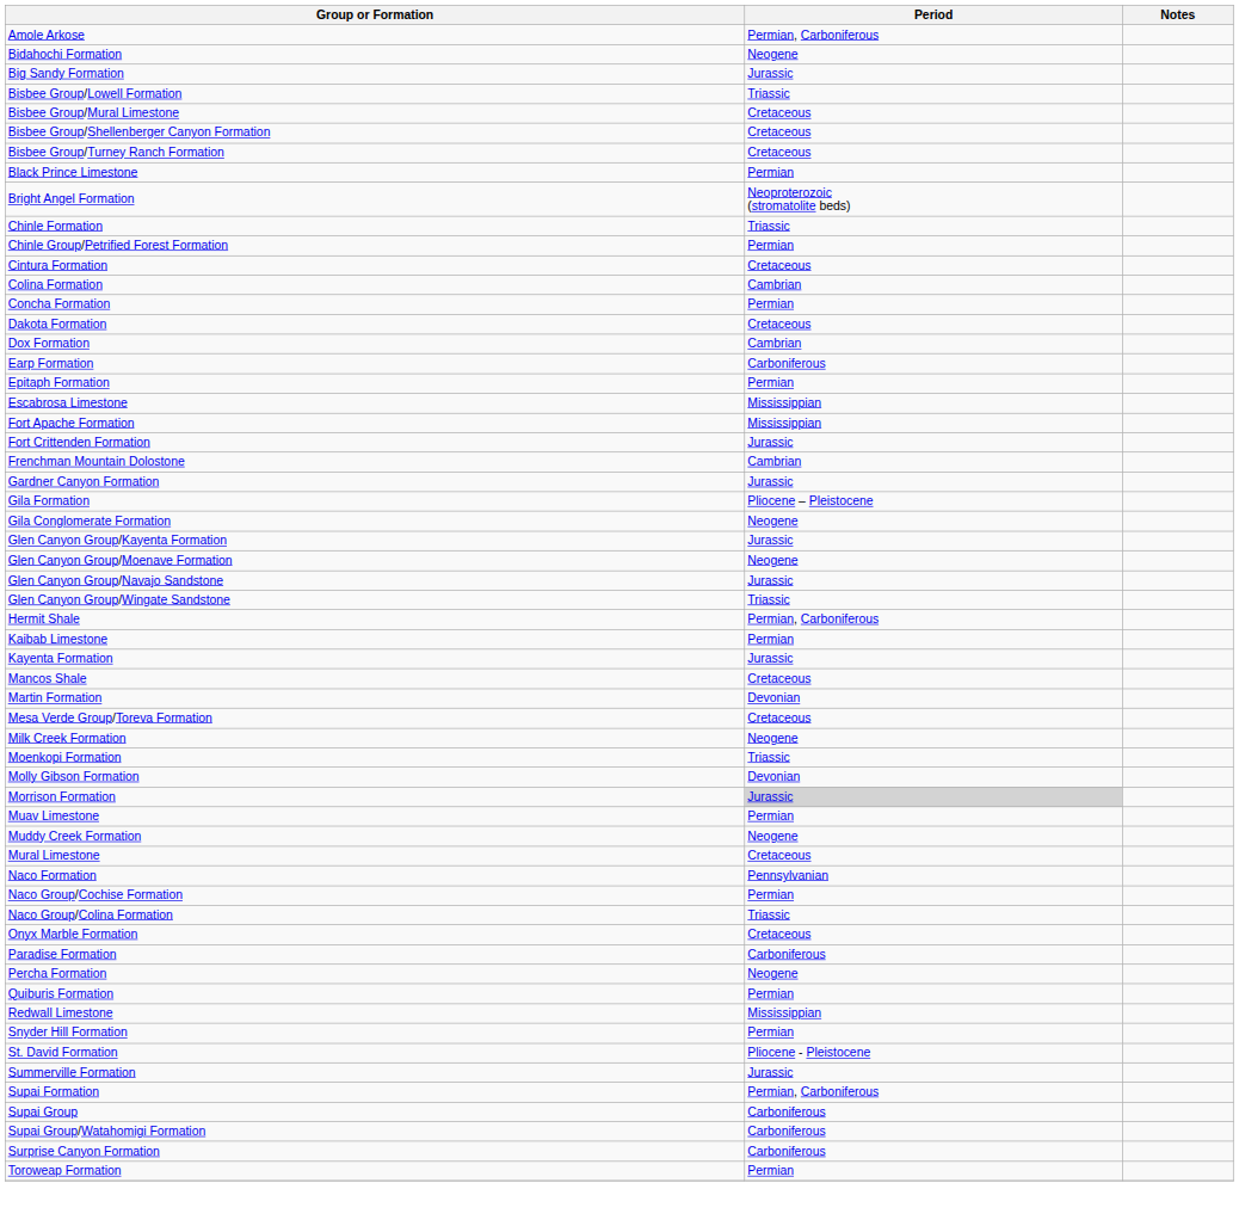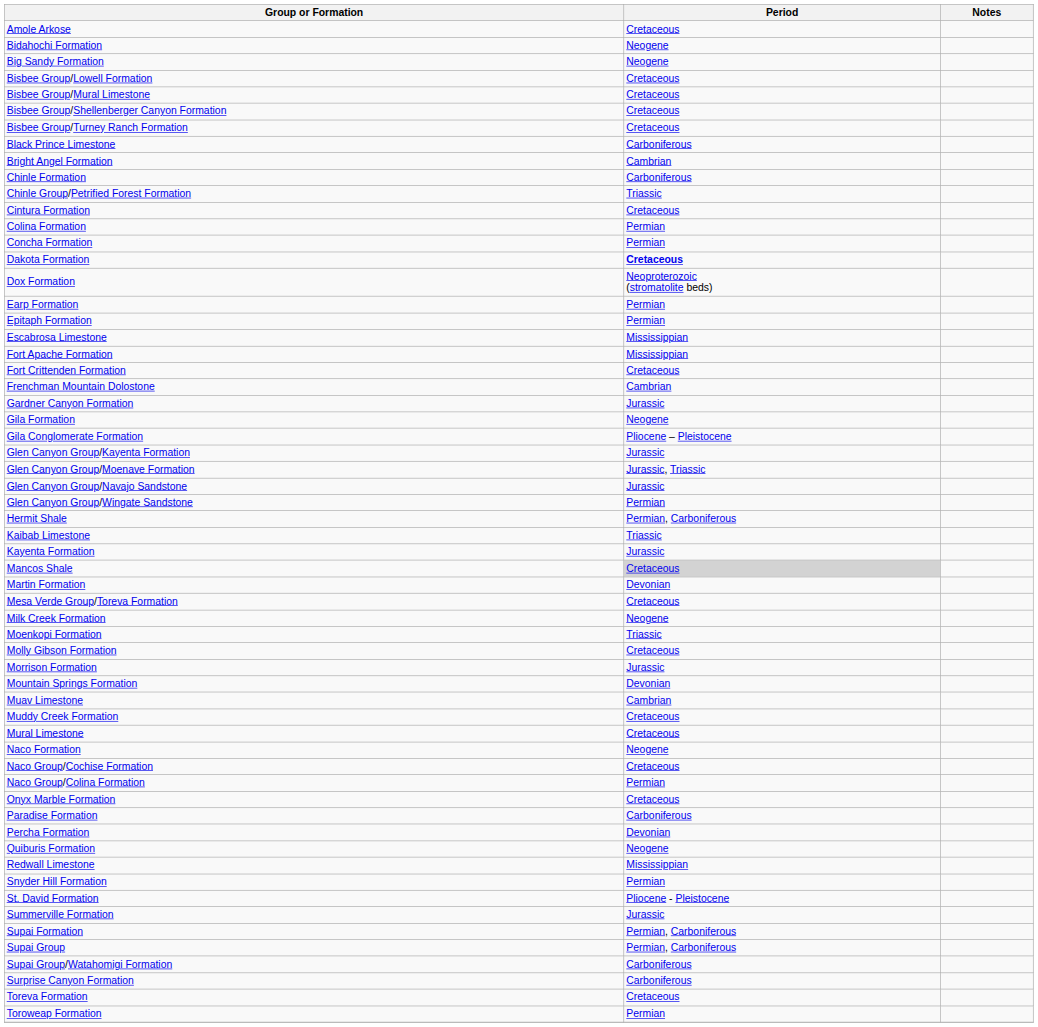Amole Arkose | Period: Permian, Carboniferous -> Cretaceous
Big Sandy Formation | Period: Jurassic -> Neogene
Bisbee Group/Lowell Formation | Period: Triassic -> Cretaceous
Black Prince Limestone | Period: Permian -> Carboniferous
Bright Angel Formation | Period: Neoproterozoic (stromatolite beds) -> Cambrian
Chinle Formation | Period: Triassic -> Carboniferous
Chinle Group/Petrified Forest Formation | Period: Permian -> Triassic
Colina Formation | Period: Cambrian -> Permian
Dakota Formation | Period: normal -> bold
Dox Formation | Period: Cambrian -> Neoproterozoic (stromatolite beds)
Earp Formation | Period: Carboniferous -> Permian
Fort Crittenden Formation | Period: Jurassic -> Cretaceous
Gila Formation | Period: Pliocene – Pleistocene -> Neogene
Gila Conglomerate Formation | Period: Neogene -> Pliocene – Pleistocene
Glen Canyon Group/Moenave Formation | Period: Neogene -> Jurassic, Triassic
Glen Canyon Group/Wingate Sandstone | Period: Triassic -> Permian
Kaibab Limestone | Period: Permian -> Triassic
Mancos Shale | Period: no background -> lightgrey background
Molly Gibson Formation | Period: Devonian -> Cretaceous
Morrison Formation | Period: lightgrey background -> no background
+ row: Mountain Springs Formation | Devonian
Muav Limestone | Period: Permian -> Cambrian
Muddy Creek Formation | Period: Neogene -> Cretaceous
Naco Formation | Period: Pennsylvanian -> Neogene
Naco Group/Cochise Formation | Period: Permian -> Cretaceous
Naco Group/Colina Formation | Period: Triassic -> Permian
Percha Formation | Period: Neogene -> Devonian
Quiburis Formation | Period: Permian -> Neogene
Supai Group | Period: Carboniferous -> Permian, Carboniferous
+ row: Toreva Formation | Cretaceous
